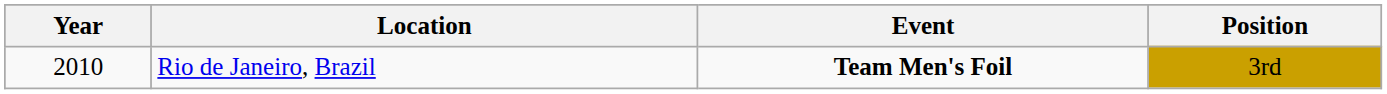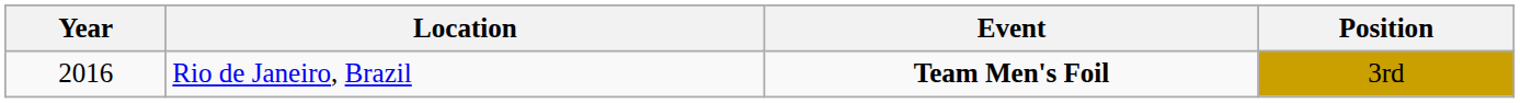Rio de Janeiro, Brazil | Year: 2010 -> 2016
